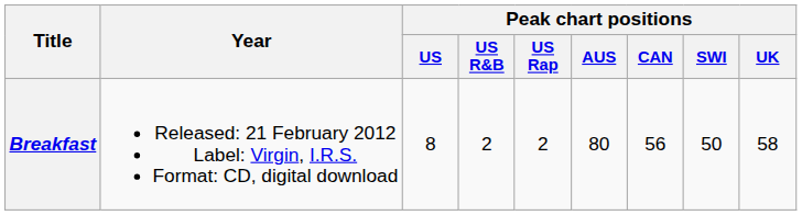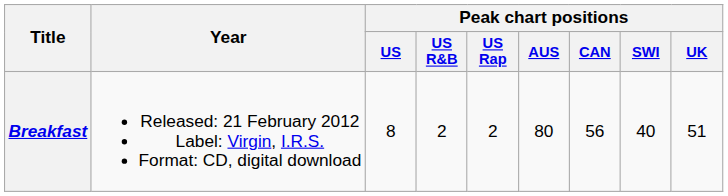Breakfast | Peak chart positions / SWI: 50 -> 40
Breakfast | Peak chart positions / UK: 58 -> 51
